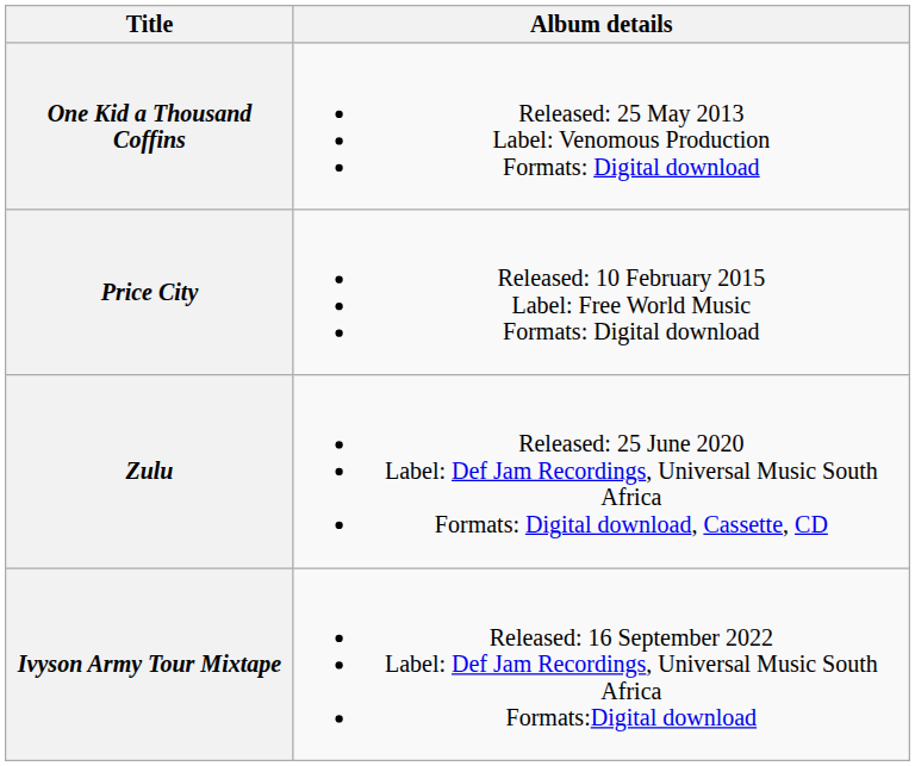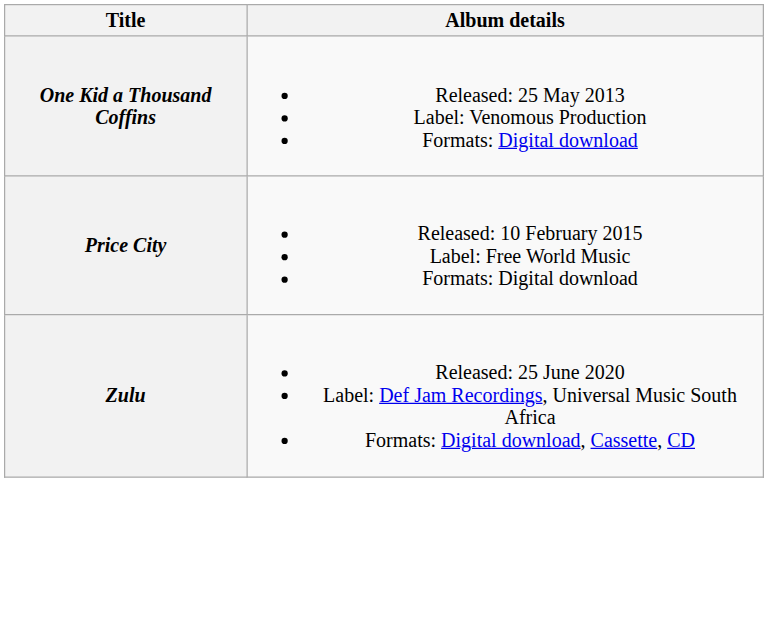- row: Ivyson Army Tour Mixtape | Released: 16 September 2022 Label: Def Jam Recordings, Universal Music South Africa Formats:Digital download
